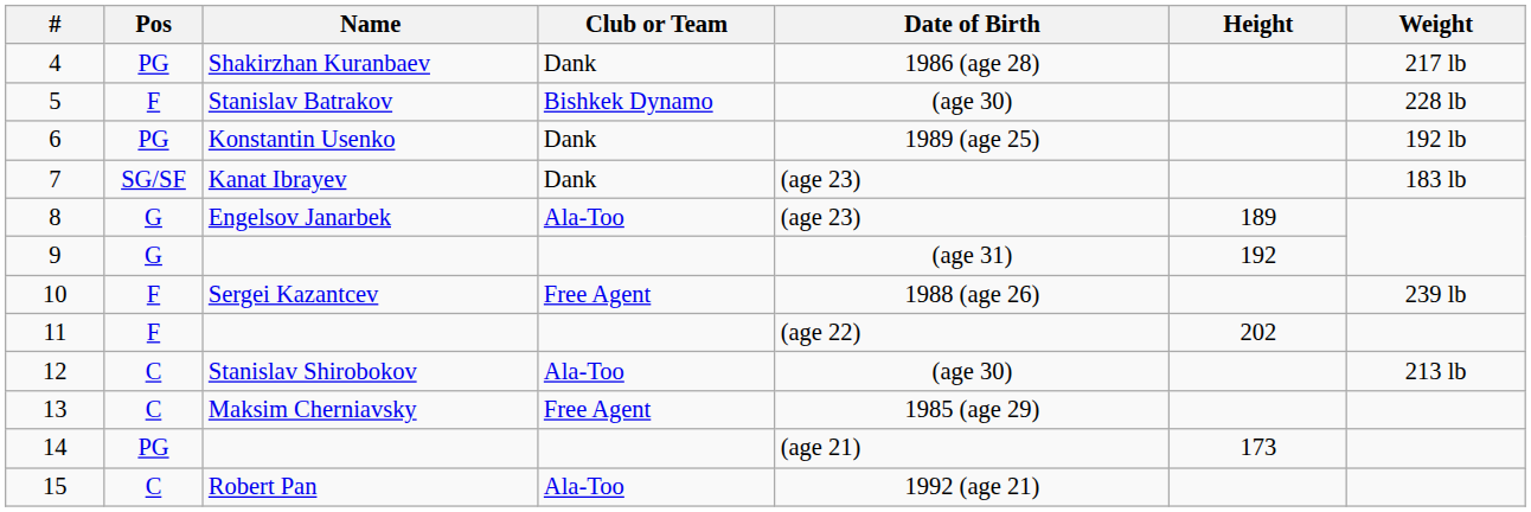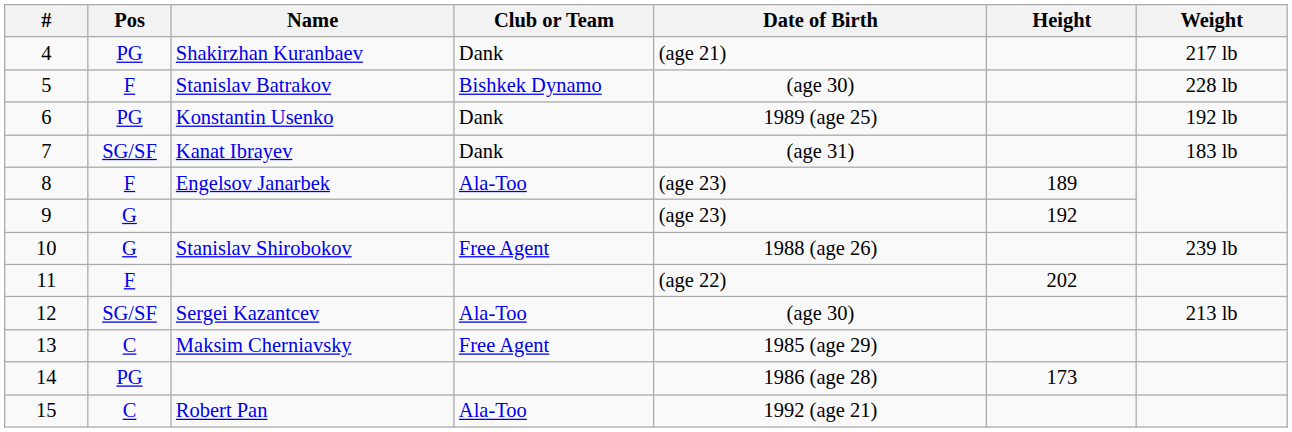4 | Date of Birth: 1986 (age 28) -> (age 21)
7 | Date of Birth: (age 23) -> (age 31)
8 | Pos: G -> F
9 | Date of Birth: (age 31) -> (age 23)
10 | Pos: F -> G
10 | Name: Sergei Kazantcev -> Stanislav Shirobokov
12 | Pos: C -> SG/SF
12 | Name: Stanislav Shirobokov -> Sergei Kazantcev
14 | Date of Birth: (age 21) -> 1986 (age 28)
